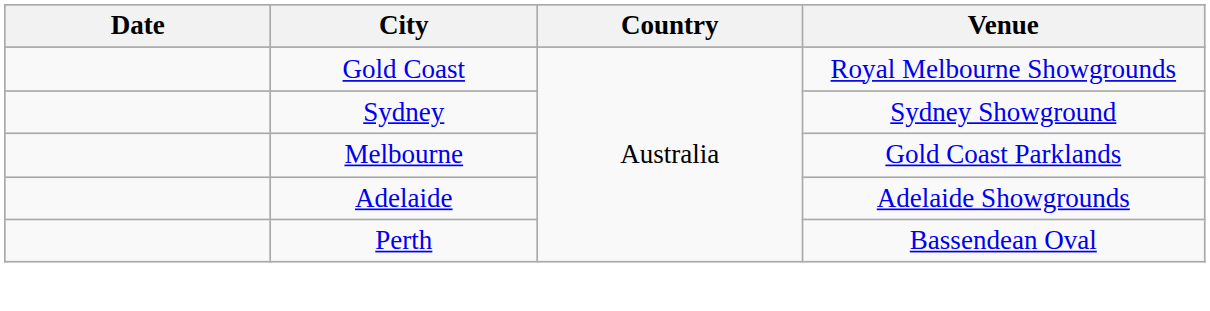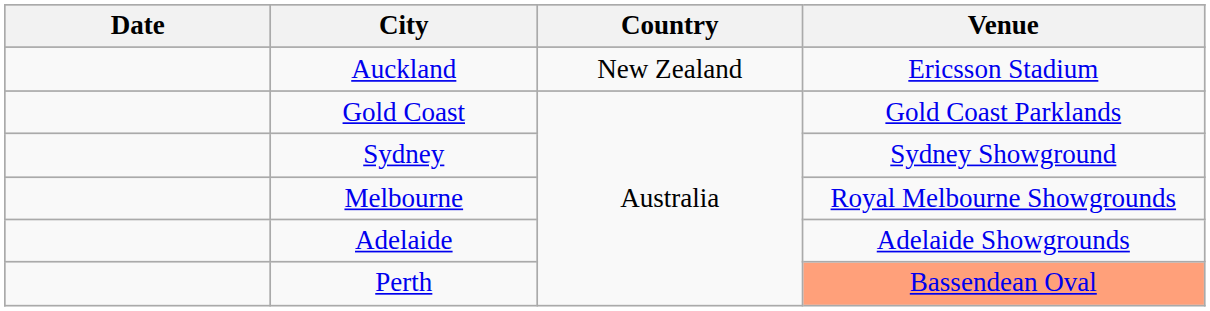+ row: Auckland | New Zealand | Ericsson Stadium
Gold Coast | Venue: Royal Melbourne Showgrounds -> Gold Coast Parklands
Melbourne | Venue: Gold Coast Parklands -> Royal Melbourne Showgrounds
Perth | Venue: no background -> lightsalmon background
